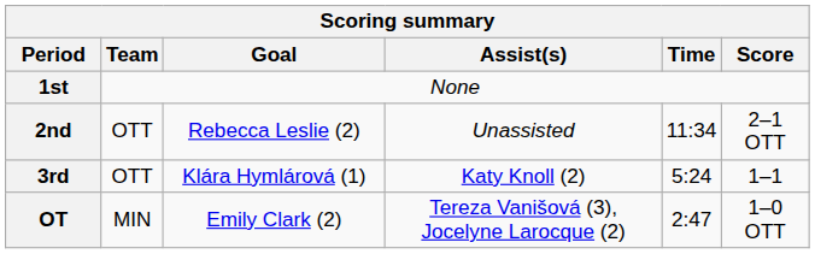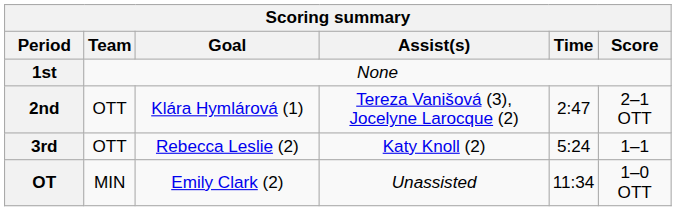2nd | Goal: Rebecca Leslie (2) -> Klára Hymlárová (1)
2nd | Assist(s): Unassisted -> Tereza Vanišová (3), Jocelyne Larocque (2)
2nd | Time: 11:34 -> 2:47
3rd | Goal: Klára Hymlárová (1) -> Rebecca Leslie (2)
OT | Assist(s): Tereza Vanišová (3), Jocelyne Larocque (2) -> Unassisted
OT | Time: 2:47 -> 11:34
